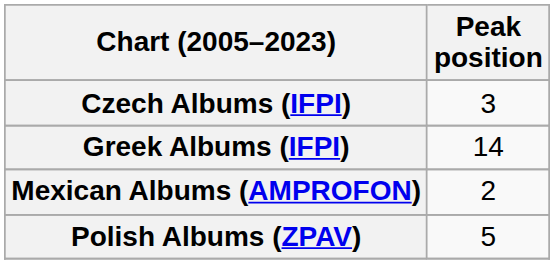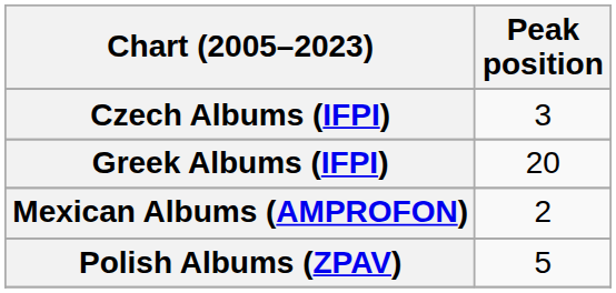Greek Albums (IFPI) | Peak position: 14 -> 20
